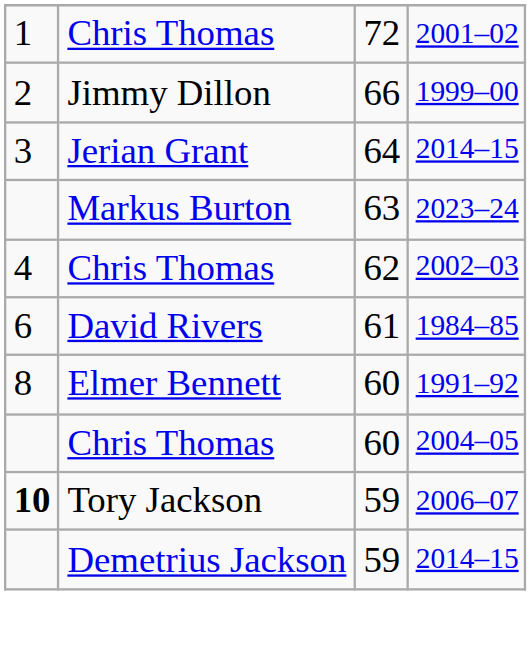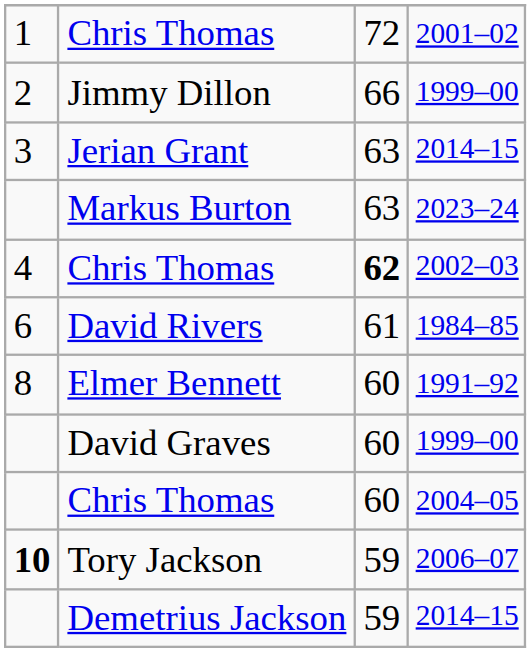Jerian Grant | column 3: 64 -> 63
Chris Thomas / 2002–03 | column 3: normal -> bold
+ row: David Graves | 60 | 1999–00
